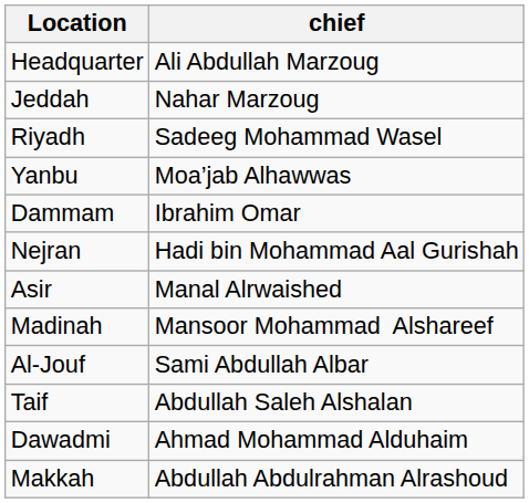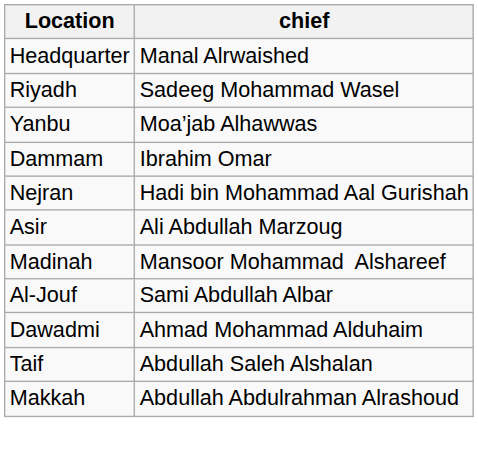Headquarter | chief: Ali Abdullah Marzoug -> Manal Alrwaished
- row: Jeddah | Nahar Marzoug
Asir | chief: Manal Alrwaished -> Ali Abdullah Marzoug
rows swapped: Taif <-> Dawadmi
